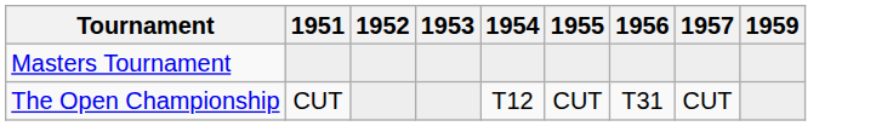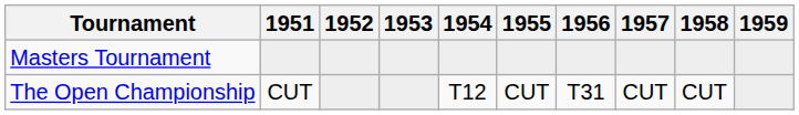+ column: 1958 | CUT
